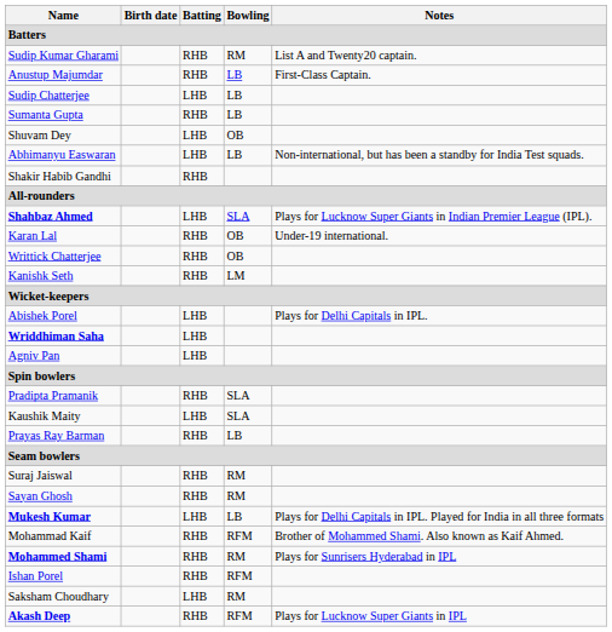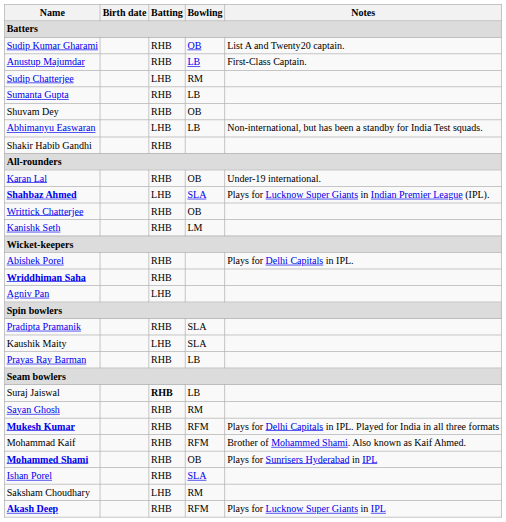Sudip Kumar Gharami | Bowling: RM -> OB
Sudip Chatterjee | Bowling: LB -> RM
Shuvam Dey | Batting: LHB -> RHB
rows swapped: Karan Lal <-> Shahbaz Ahmed
Abishek Porel | Batting: LHB -> RHB
Wriddhiman Saha | Batting: LHB -> RHB
Suraj Jaiswal | Batting: normal -> bold
Suraj Jaiswal | Bowling: RM -> LB
Mukesh Kumar | Batting: LHB -> RHB
Mukesh Kumar | Bowling: LB -> RFM
Mohammed Shami | Bowling: RM -> OB
Ishan Porel | Bowling: RFM -> SLA
